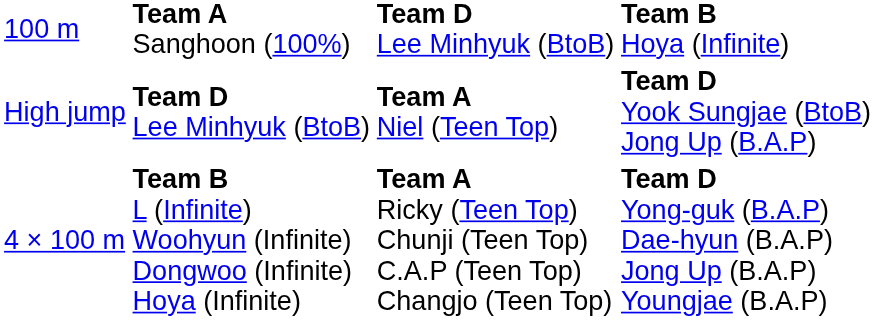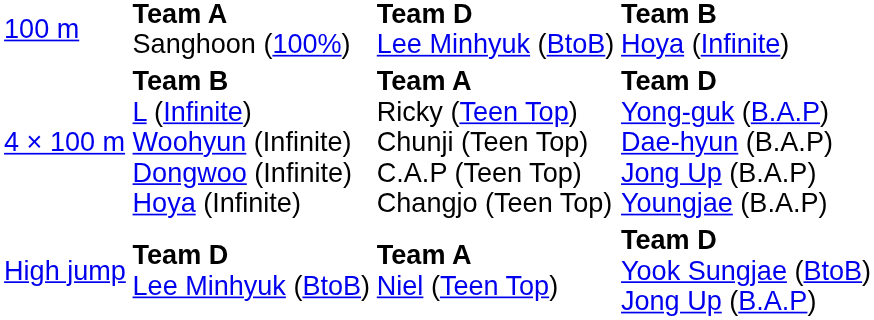rows swapped: 4 × 100 m <-> High jump
